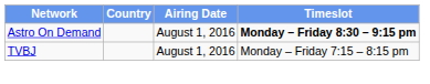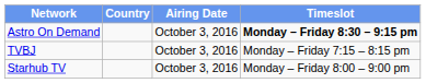Astro On Demand | Airing Date: August 1, 2016 -> October 3, 2016
TVBJ | Airing Date: August 1, 2016 -> October 3, 2016
+ row: Starhub TV | October 3, 2016 | Monday – Friday 8:00 – 9:00 pm
